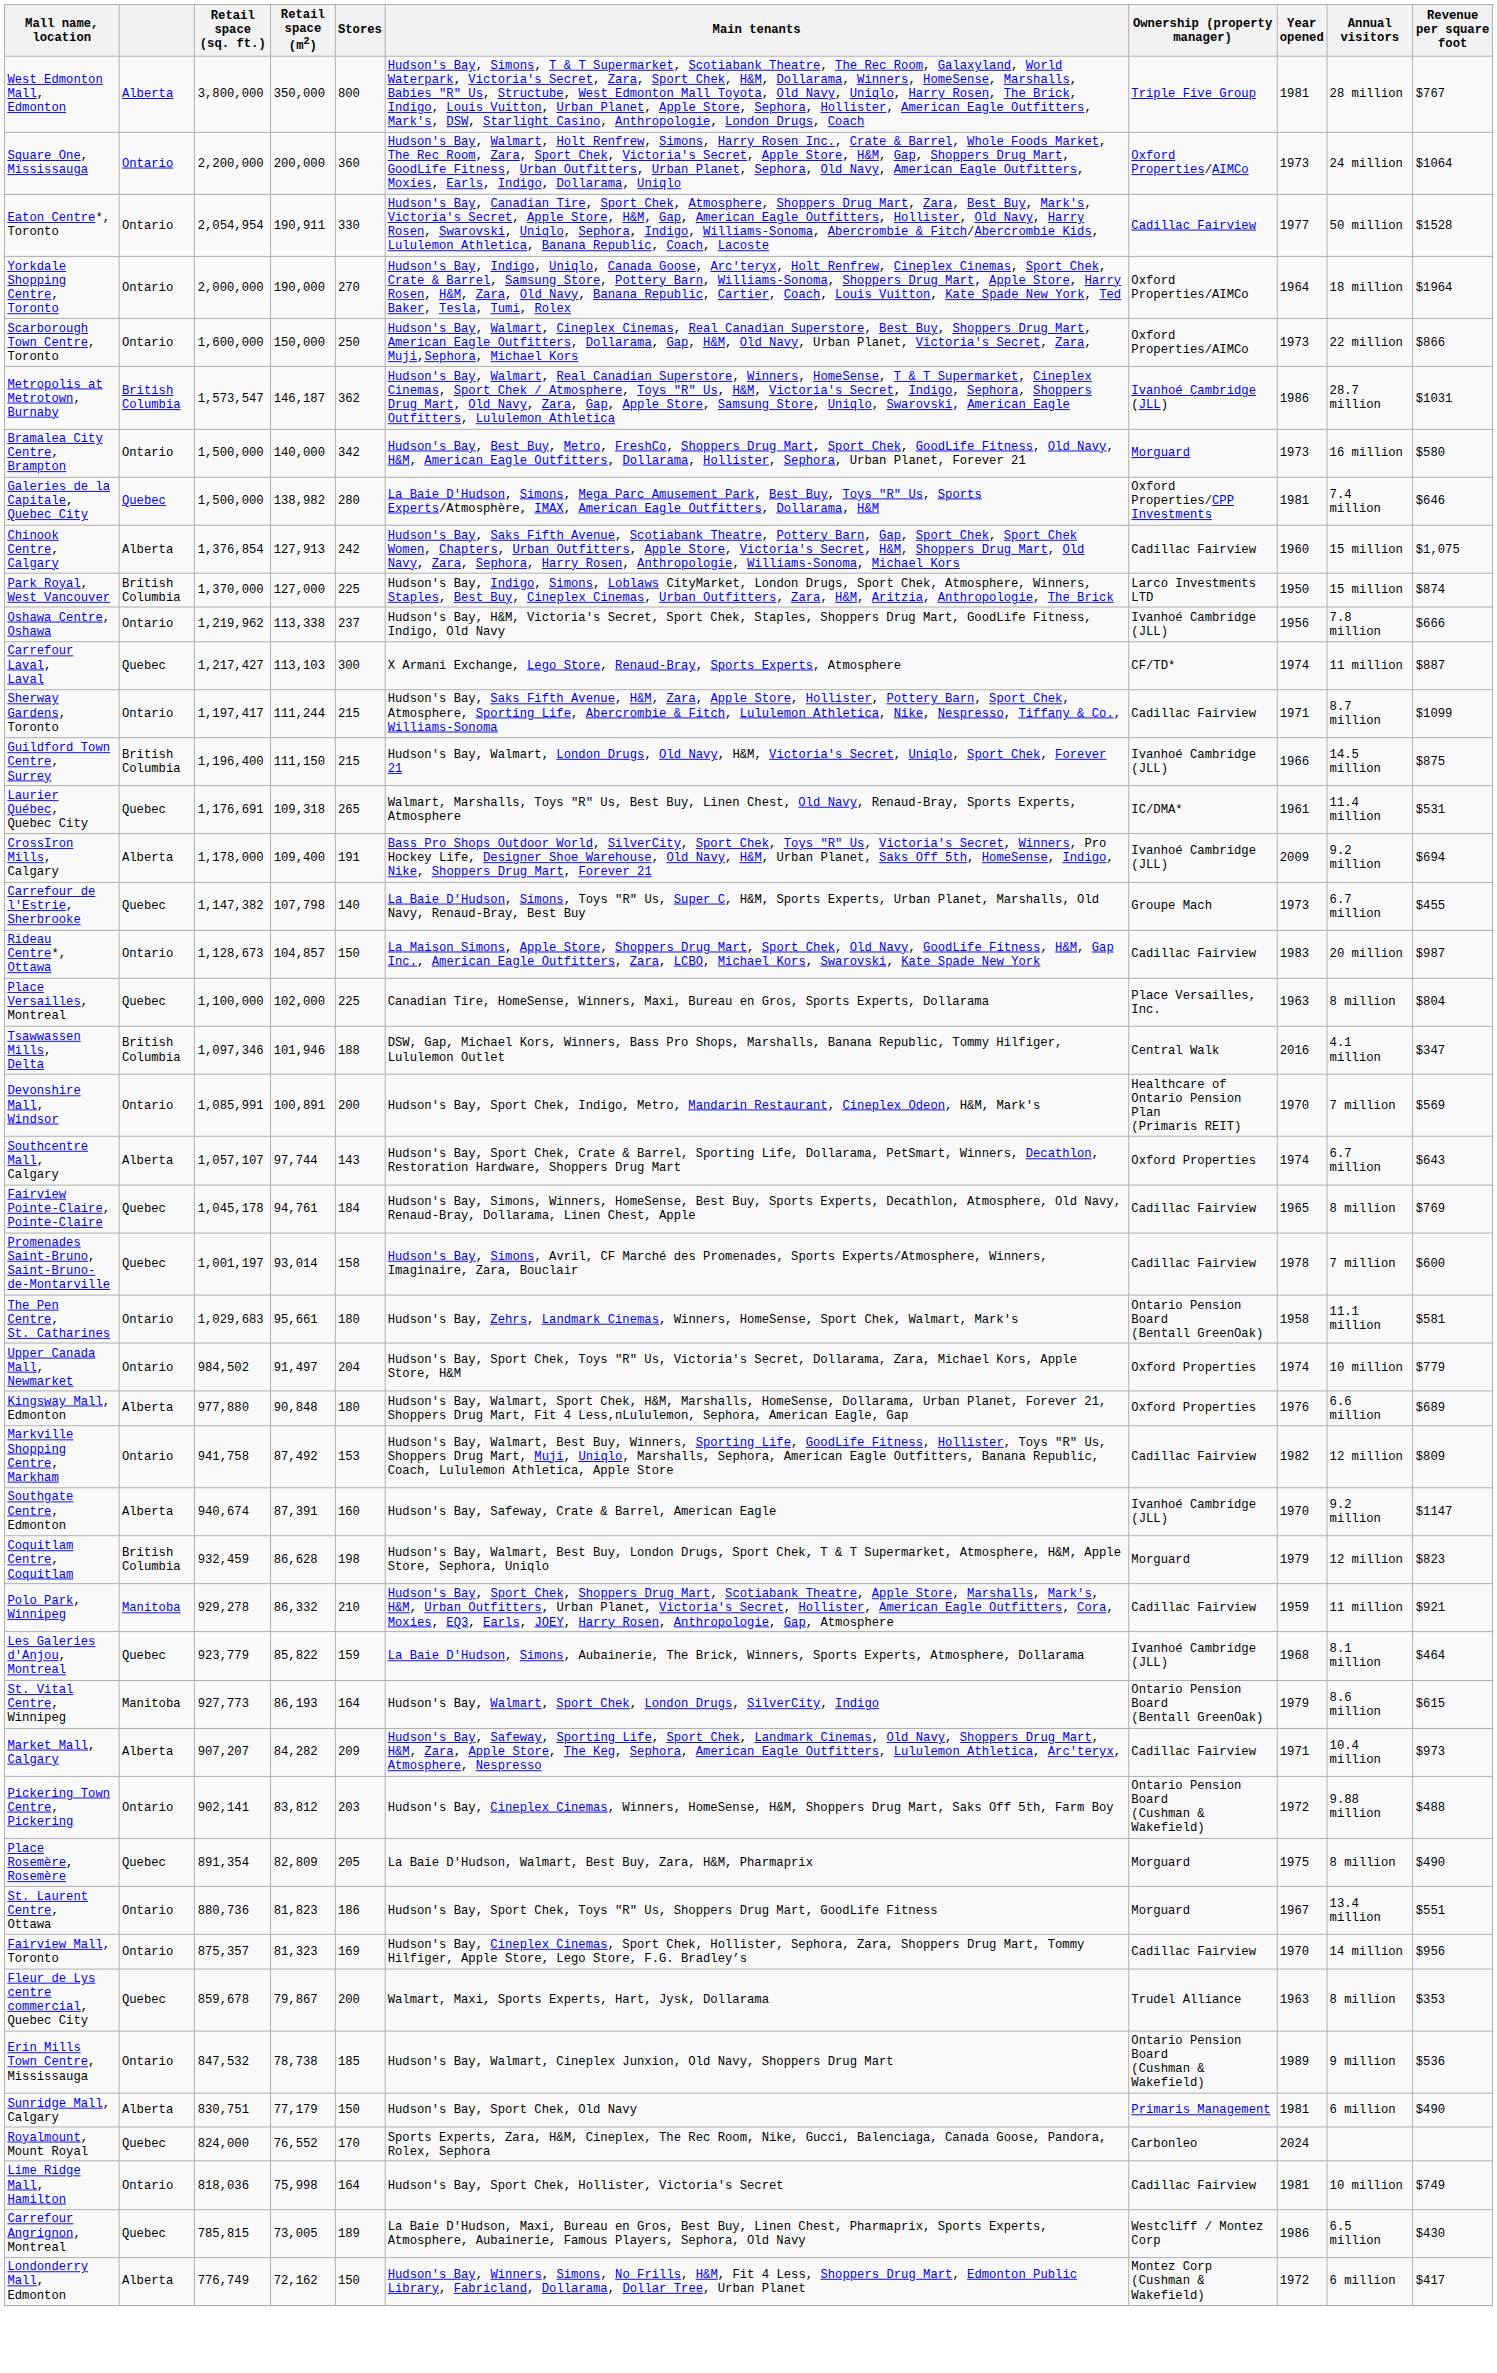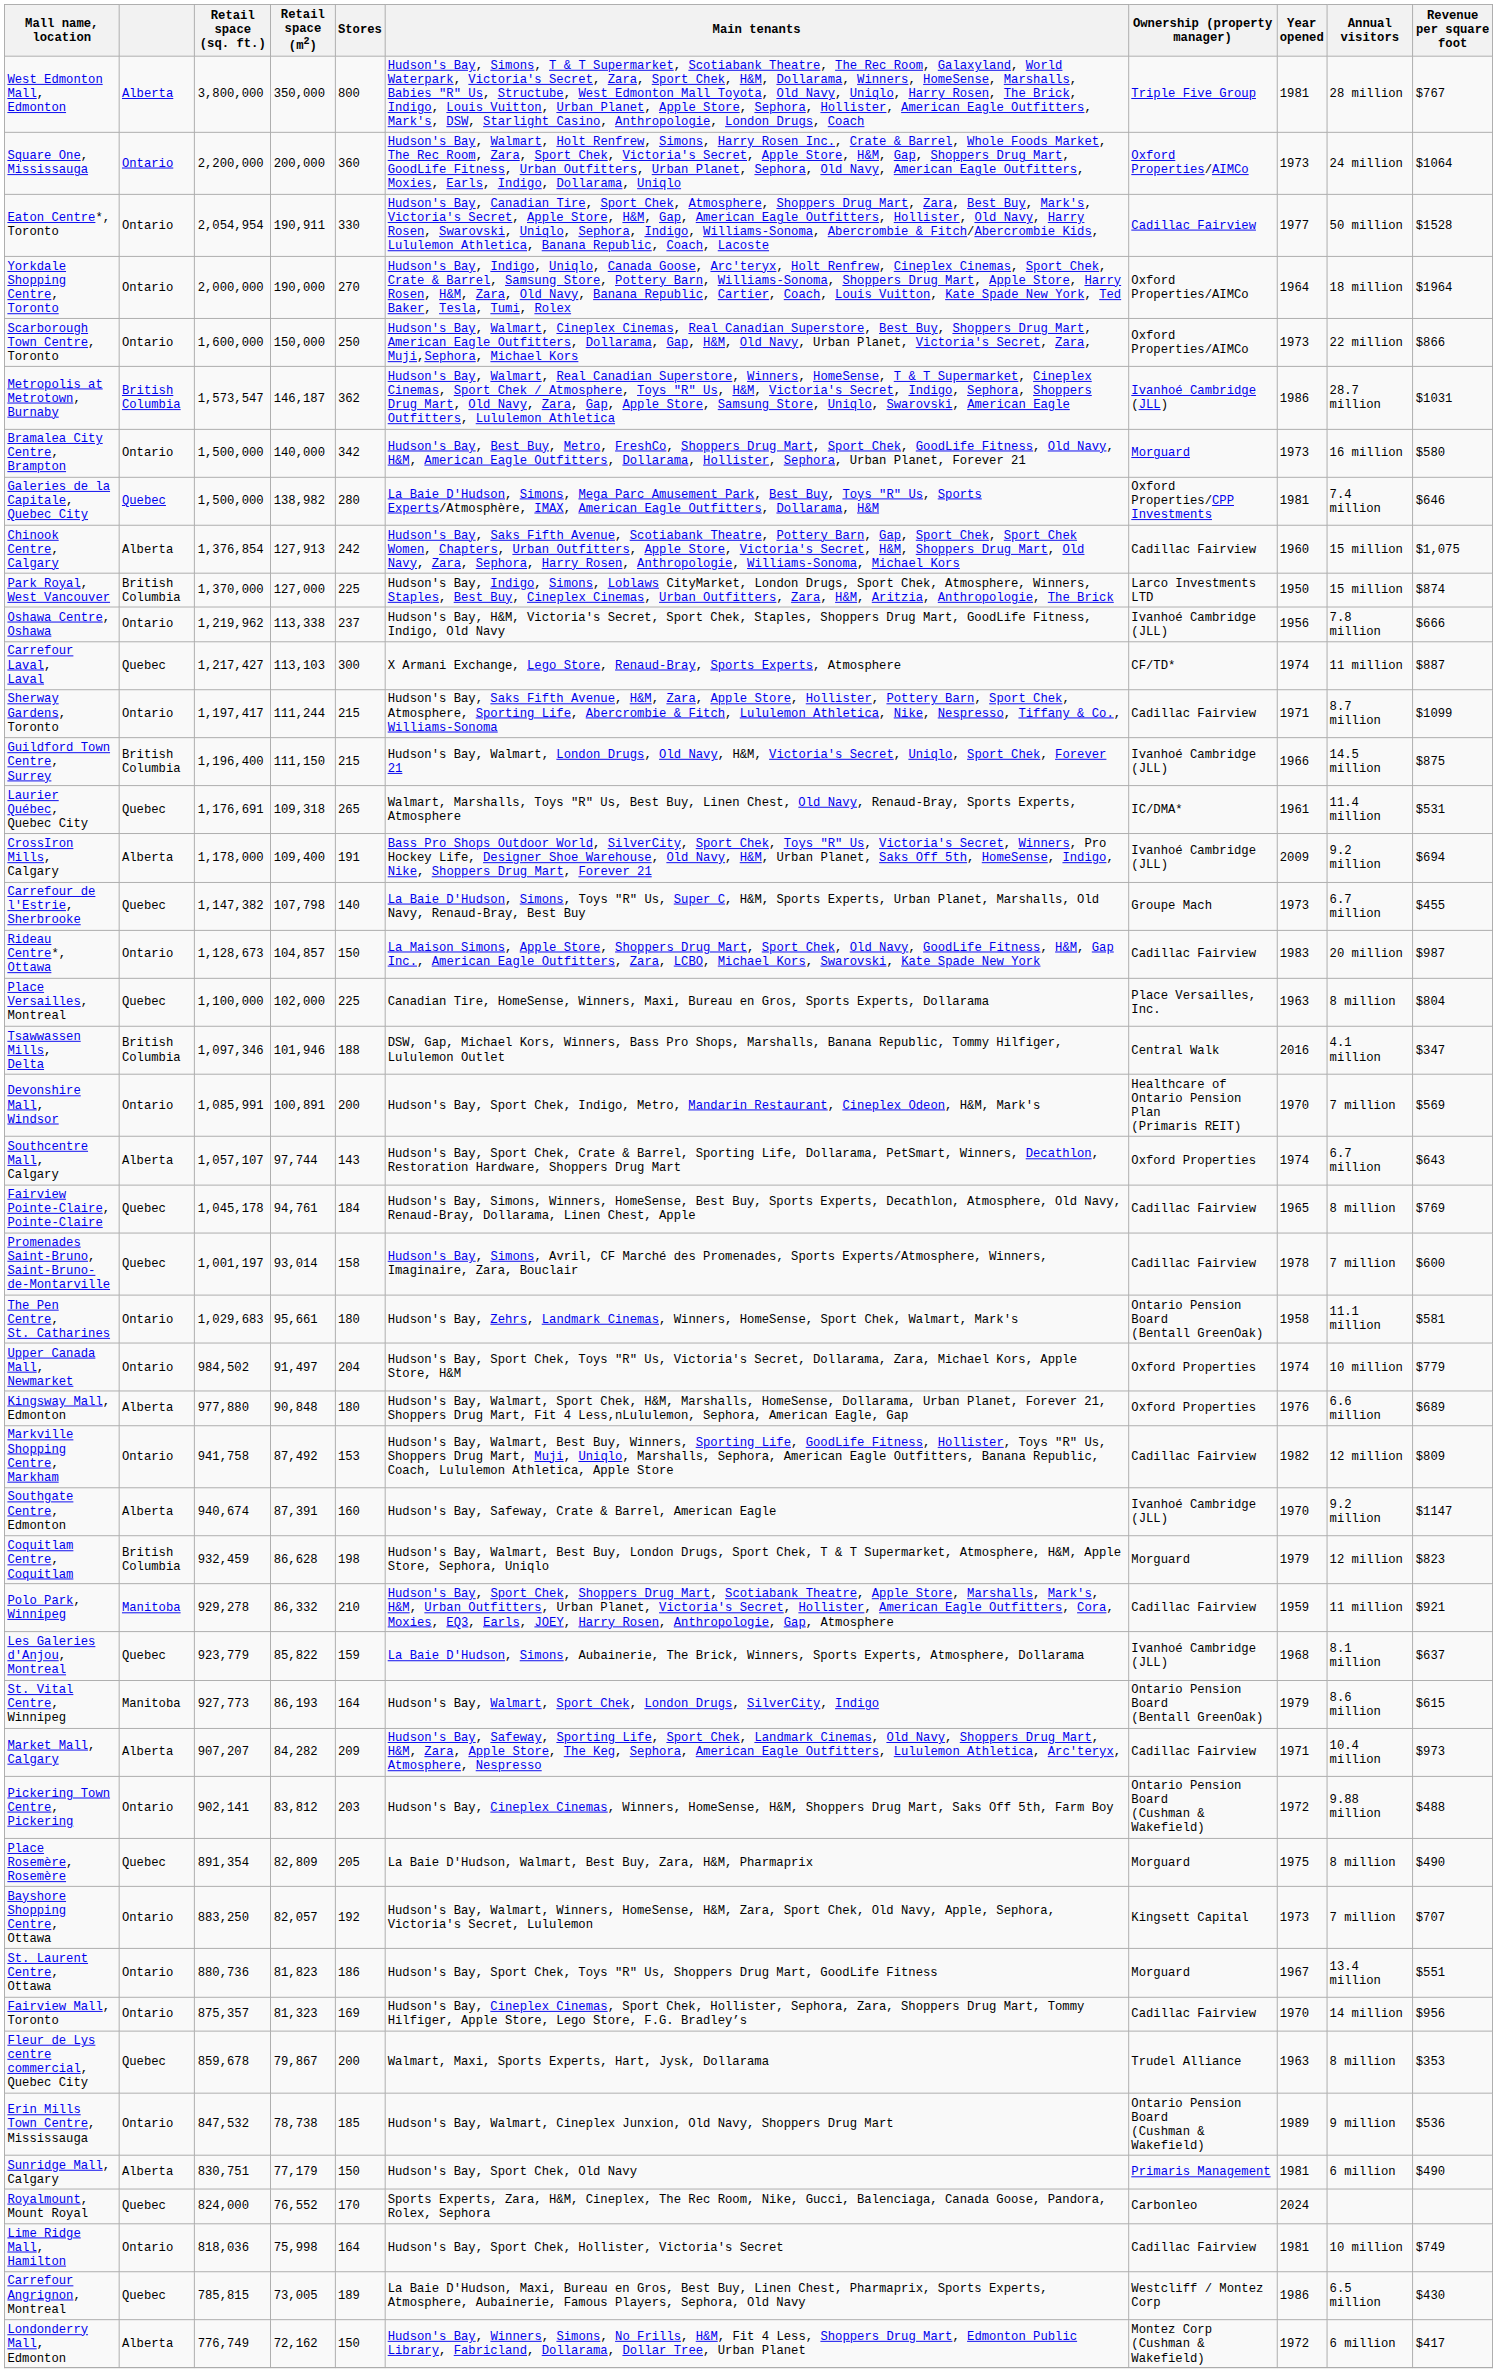Les Galeries d'Anjou, Montreal | Revenue per square foot: $464 -> $637
+ row: Bayshore Shopping Centre, Ottawa | Ontario | 883,250 | 82,057 | 192 | Hudson's Bay, Walmart, Winners, HomeSense, H&M, Zara, Sport Chek, Old Navy, Apple, Sephora, Victoria's Secret, Lululemon | Kingsett Capital | 1973 | 7 million | $707
